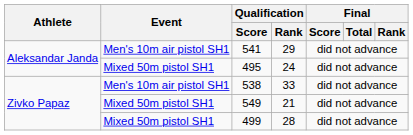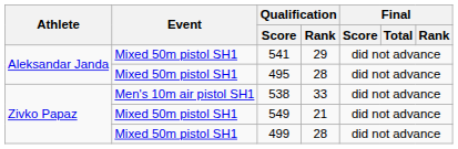541 | Event: Men's 10m air pistol SH1 -> Mixed 50m pistol SH1
495 | Qualification / Rank: 24 -> 28
